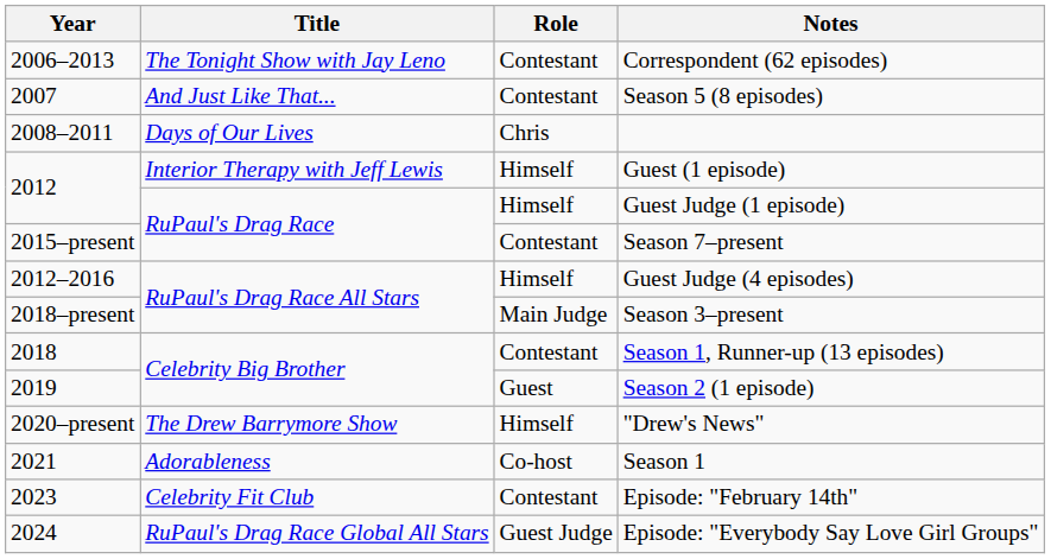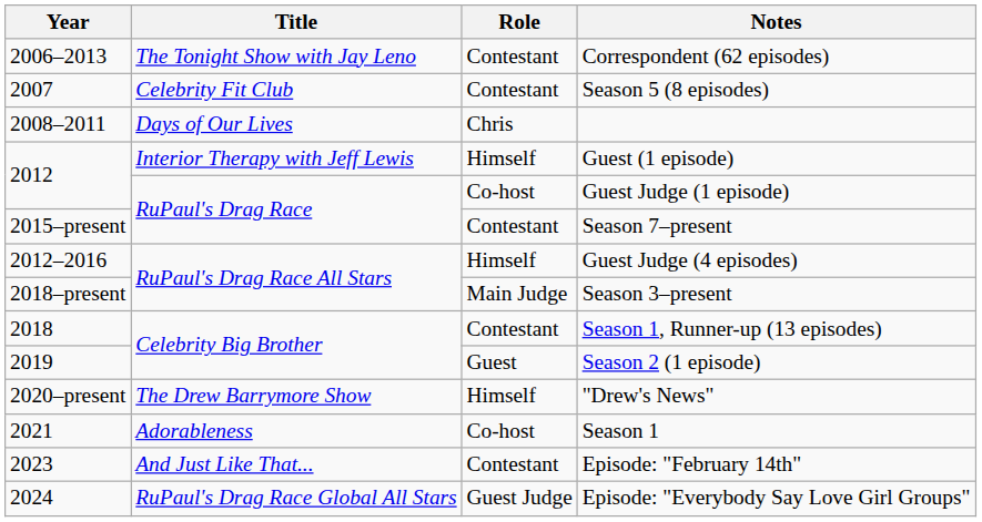Season 5 (8 episodes) | Title: And Just Like That... -> Celebrity Fit Club
Guest Judge (1 episode) | Role: Himself -> Co-host
Episode: "February 14th" | Title: Celebrity Fit Club -> And Just Like That...
